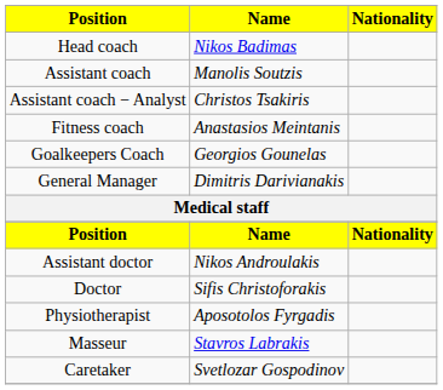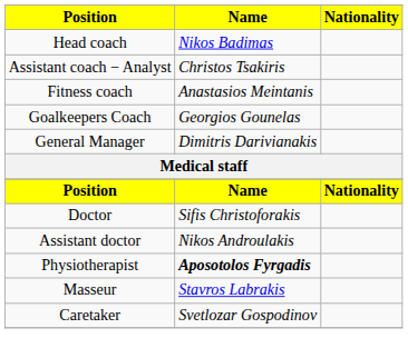- row: Assistant coach | Manolis Soutzis
rows swapped: Doctor <-> Assistant doctor
Physiotherapist | Name: normal -> bold
